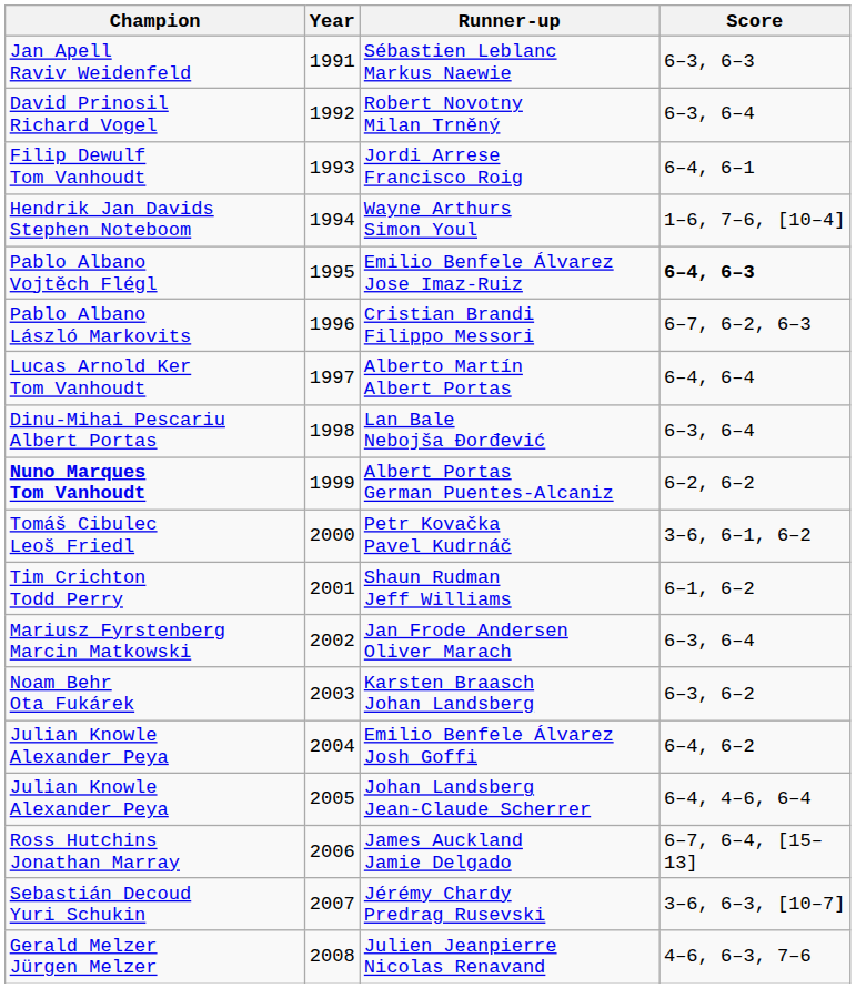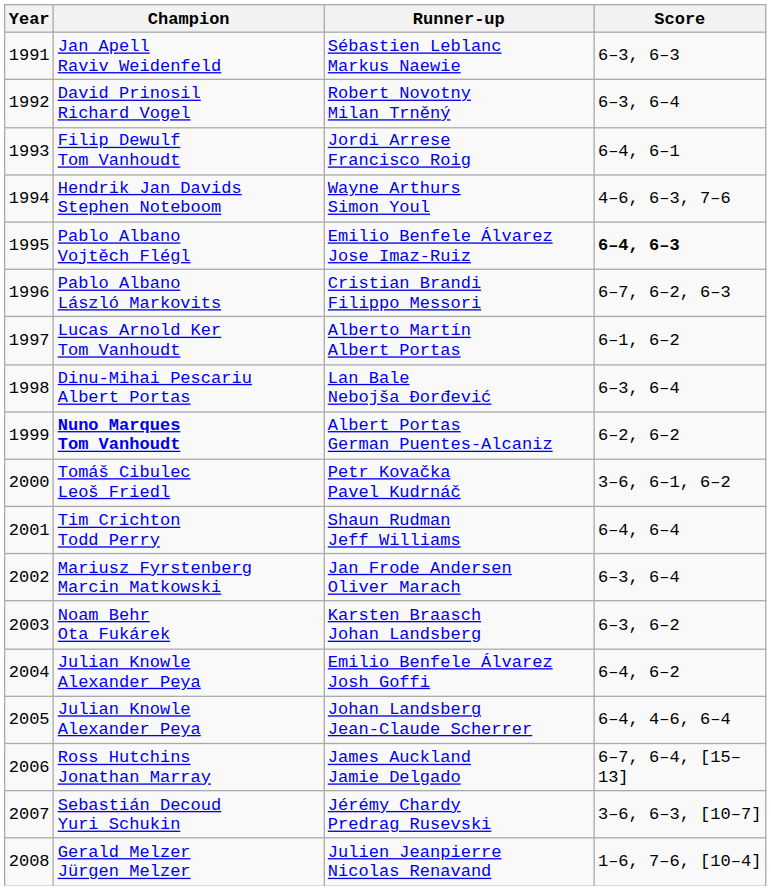columns swapped: Year <-> Champion
Wayne Arthurs Simon Youl | Score: 1–6, 7–6, [10–4] -> 4–6, 6–3, 7–6
Alberto Martín Albert Portas | Score: 6–4, 6–4 -> 6–1, 6–2
Shaun Rudman Jeff Williams | Score: 6–1, 6–2 -> 6–4, 6–4
Julien Jeanpierre Nicolas Renavand | Score: 4–6, 6–3, 7–6 -> 1–6, 7–6, [10–4]
